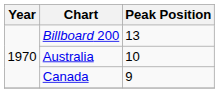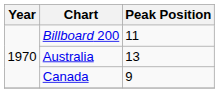Billboard 200 | Peak Position: 13 -> 11
Australia | Peak Position: 10 -> 13
